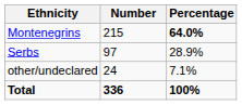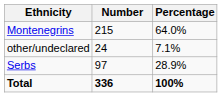Montenegrins | Percentage: bold -> normal
rows swapped: Serbs <-> other/undeclared
